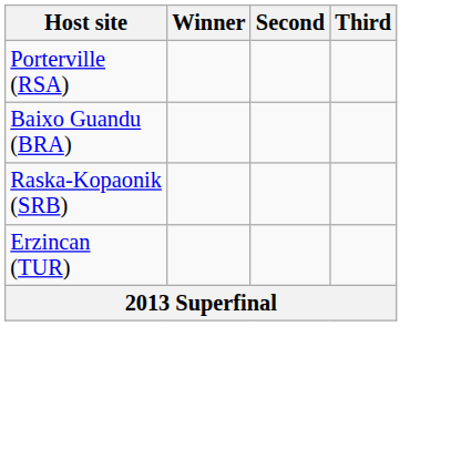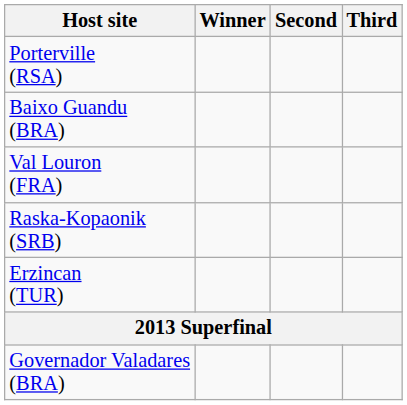+ row: Val Louron (FRA)
+ row: Governador Valadares (BRA)
